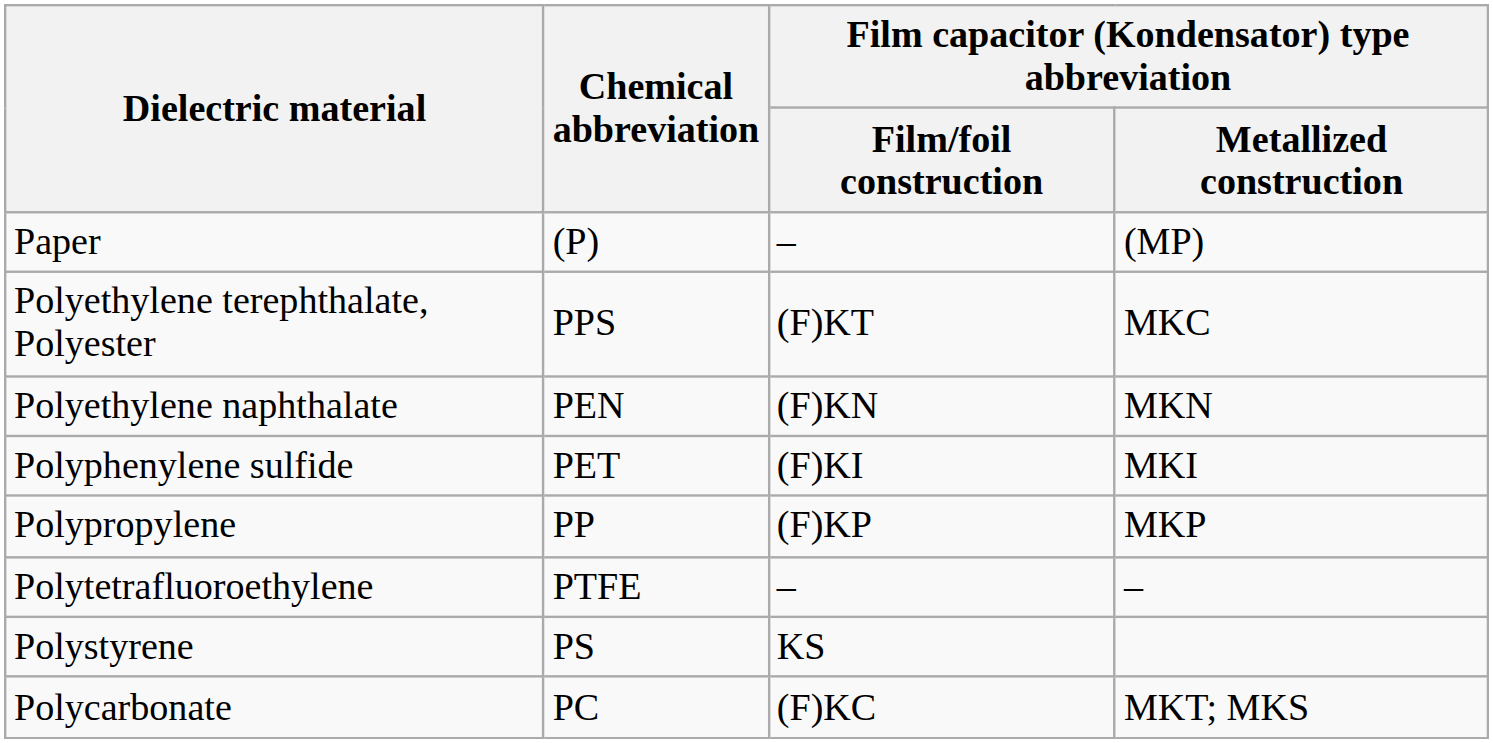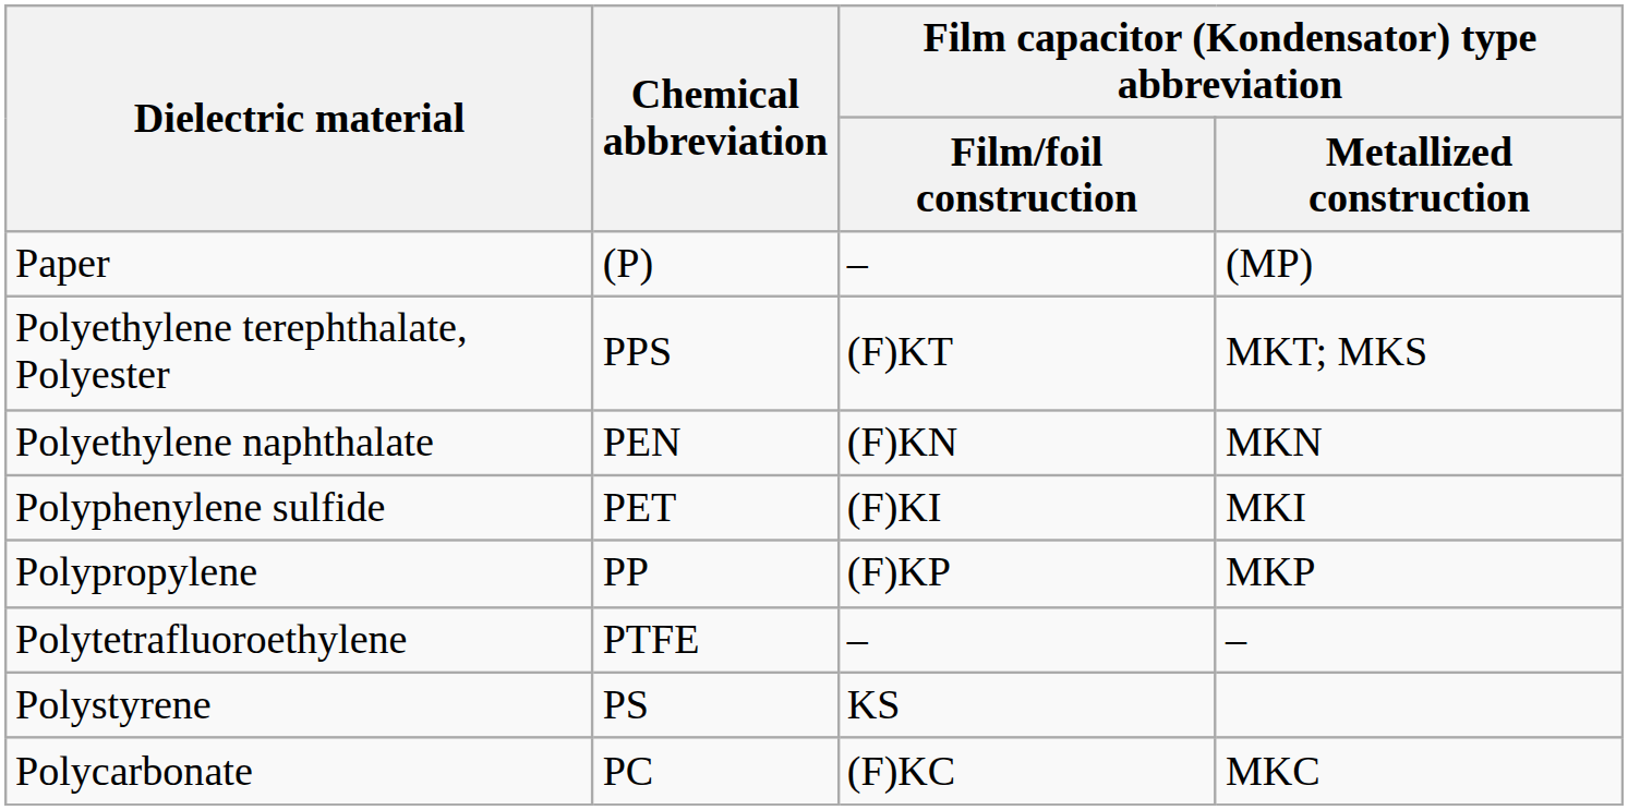Polyethylene terephthalate, Polyester | column 4: MKC -> MKT; MKS
Polycarbonate | column 4: MKT; MKS -> MKC
